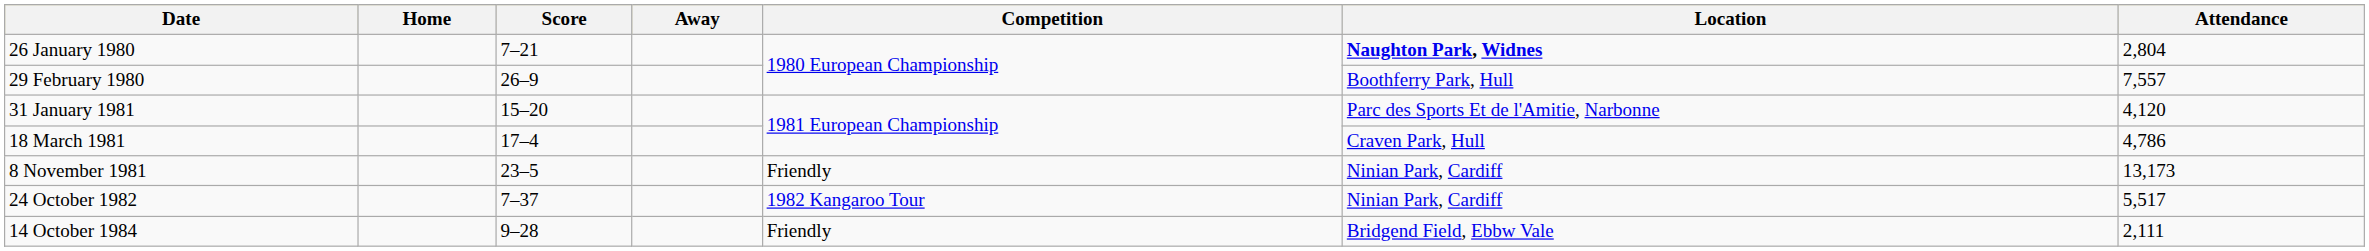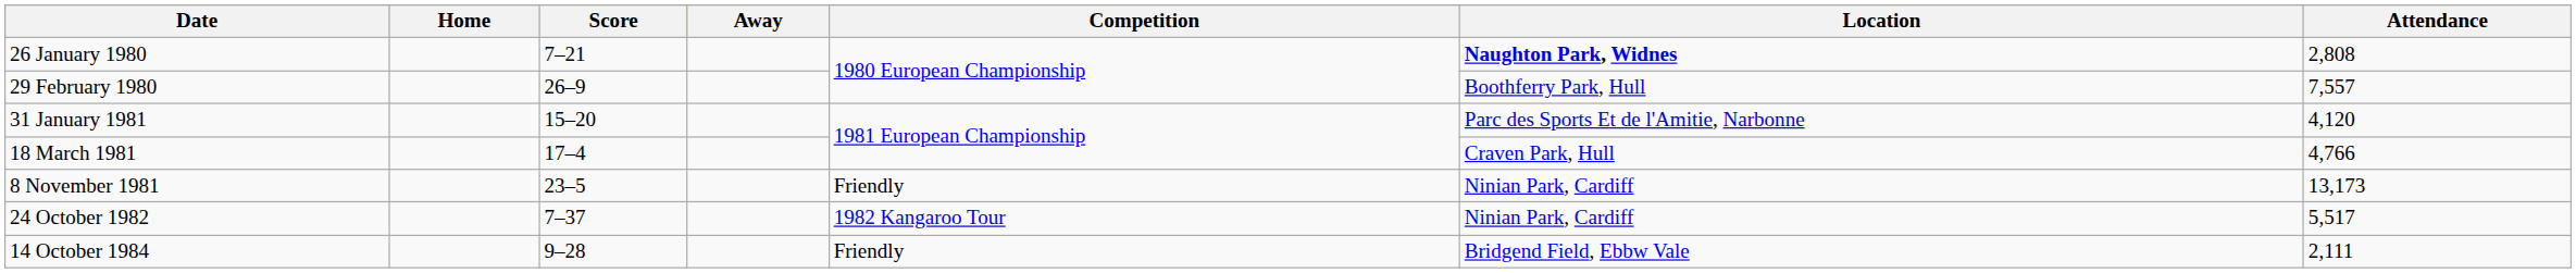26 January 1980 | Attendance: 2,804 -> 2,808
18 March 1981 | Attendance: 4,786 -> 4,766
